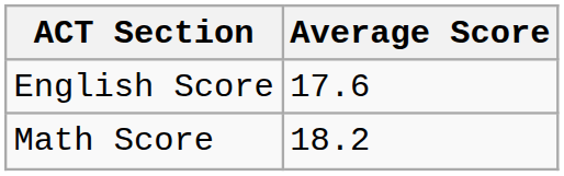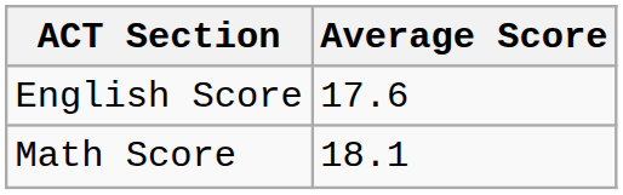Math Score | Average Score: 18.2 -> 18.1
